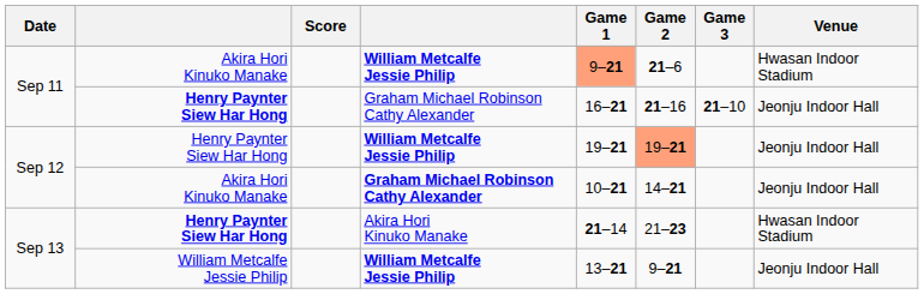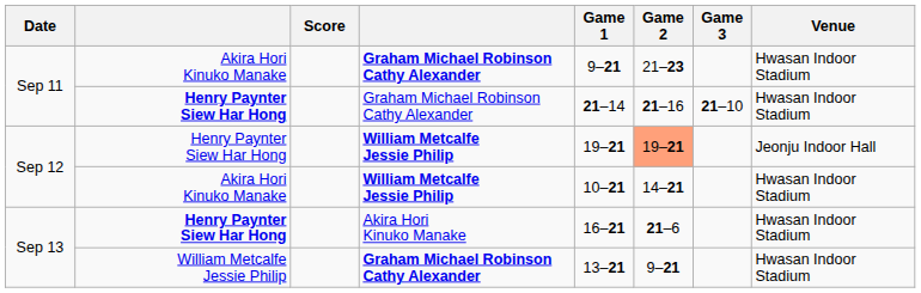Sep 11 / Akira Hori Kinuko Manake | column 4: William Metcalfe Jessie Philip -> Graham Michael Robinson Cathy Alexander
Sep 11 / Akira Hori Kinuko Manake | Game 1: lightsalmon background -> no background
Sep 11 / Akira Hori Kinuko Manake | Game 2: 21–6 -> 21–23
Sep 11 / Henry Paynter Siew Har Hong | Game 1: 16–21 -> 21–14
Sep 11 / Henry Paynter Siew Har Hong | Venue: Jeonju Indoor Hall -> Hwasan Indoor Stadium
Sep 12 / Akira Hori Kinuko Manake | column 4: Graham Michael Robinson Cathy Alexander -> William Metcalfe Jessie Philip
Sep 12 / Akira Hori Kinuko Manake | Venue: Jeonju Indoor Hall -> Hwasan Indoor Stadium
Sep 13 / Henry Paynter Siew Har Hong | Game 1: 21–14 -> 16–21
Sep 13 / Henry Paynter Siew Har Hong | Game 2: 21–23 -> 21–6
Sep 13 / William Metcalfe Jessie Philip | column 4: William Metcalfe Jessie Philip -> Graham Michael Robinson Cathy Alexander
Sep 13 / William Metcalfe Jessie Philip | Venue: Jeonju Indoor Hall -> Hwasan Indoor Stadium
